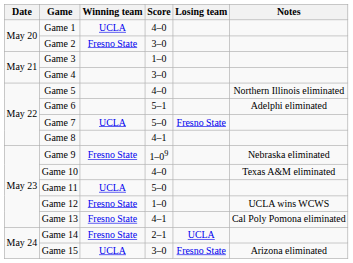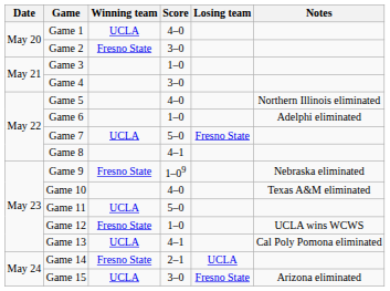Game 6 | Score: 5–1 -> 1–0
Game 13 | Winning team: Fresno State -> UCLA
